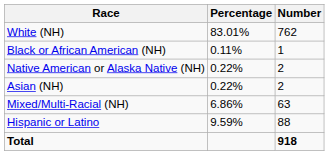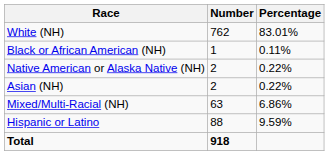columns swapped: Number <-> Percentage
